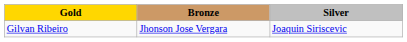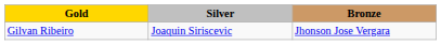columns swapped: Silver <-> Bronze
